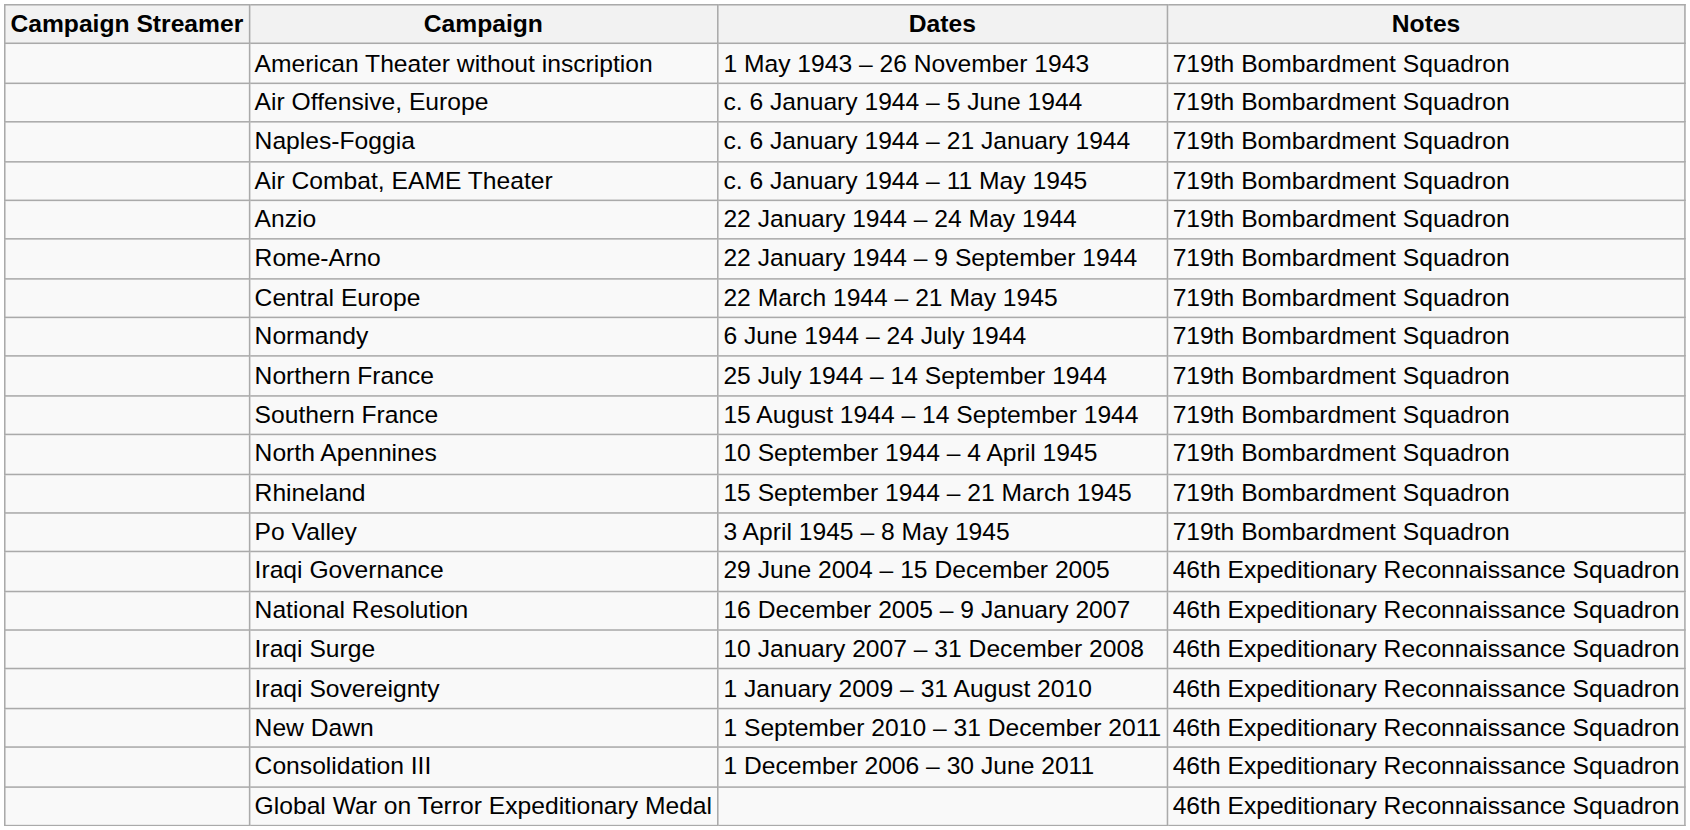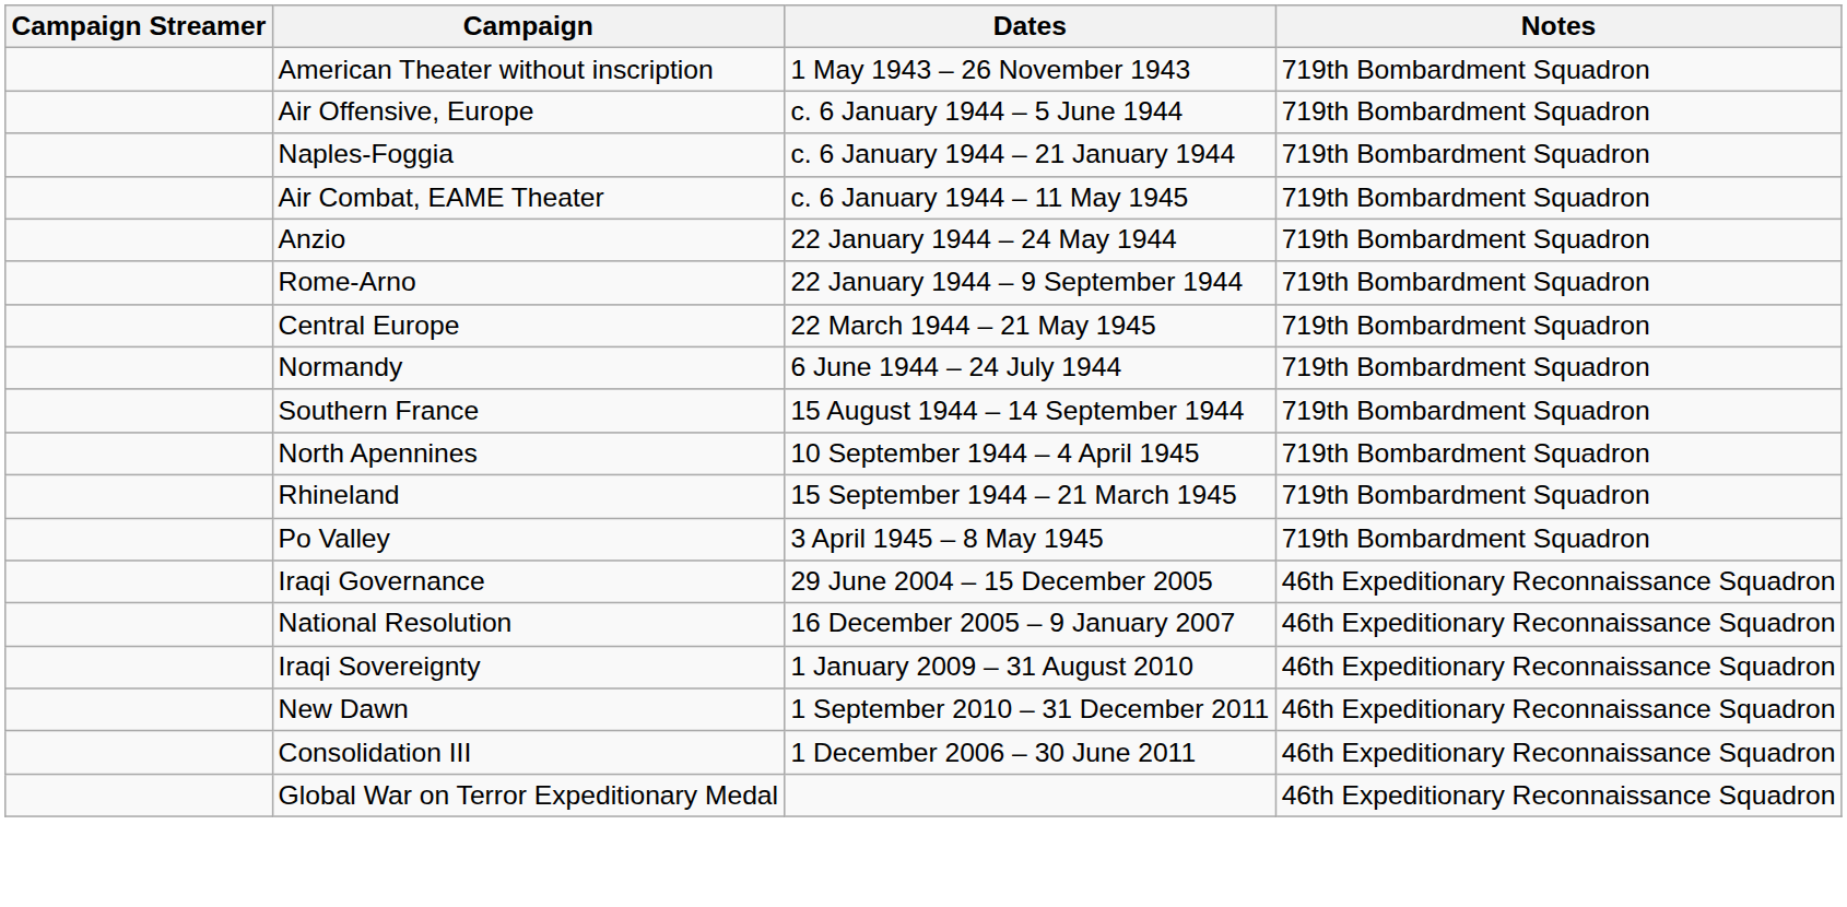- row: Northern France | 25 July 1944 – 14 September 1944 | 719th Bombardment Squadron
- row: Iraqi Surge | 10 January 2007 – 31 December 2008 | 46th Expeditionary Reconnaissance Squadron
